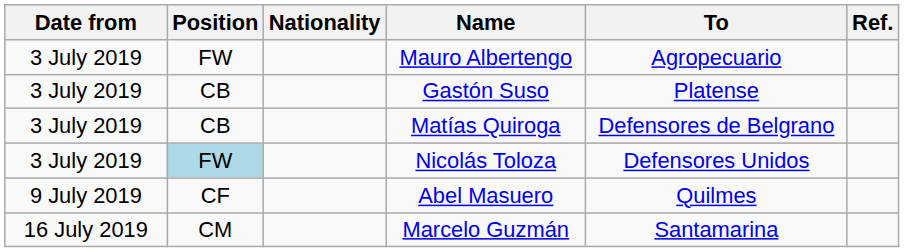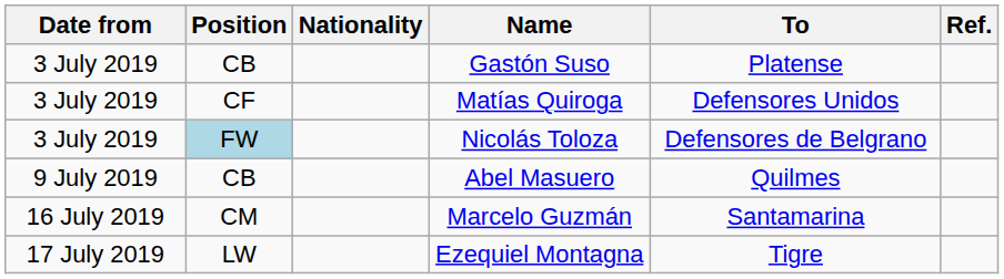- row: 3 July 2019 | FW | Mauro Albertengo | Agropecuario
Matías Quiroga | Position: CB -> CF
Matías Quiroga | To: Defensores de Belgrano -> Defensores Unidos
Nicolás Toloza | To: Defensores Unidos -> Defensores de Belgrano
Abel Masuero | Position: CF -> CB
+ row: 17 July 2019 | LW | Ezequiel Montagna | Tigre
